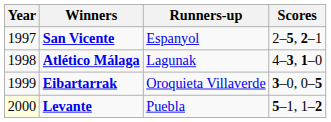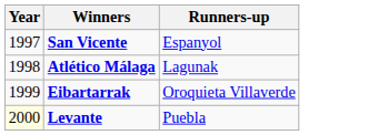- column: Scores | 2–5, 2–1 | 4–3, 1–0 | 3–0, 0–5 | 5–1, 1–2
